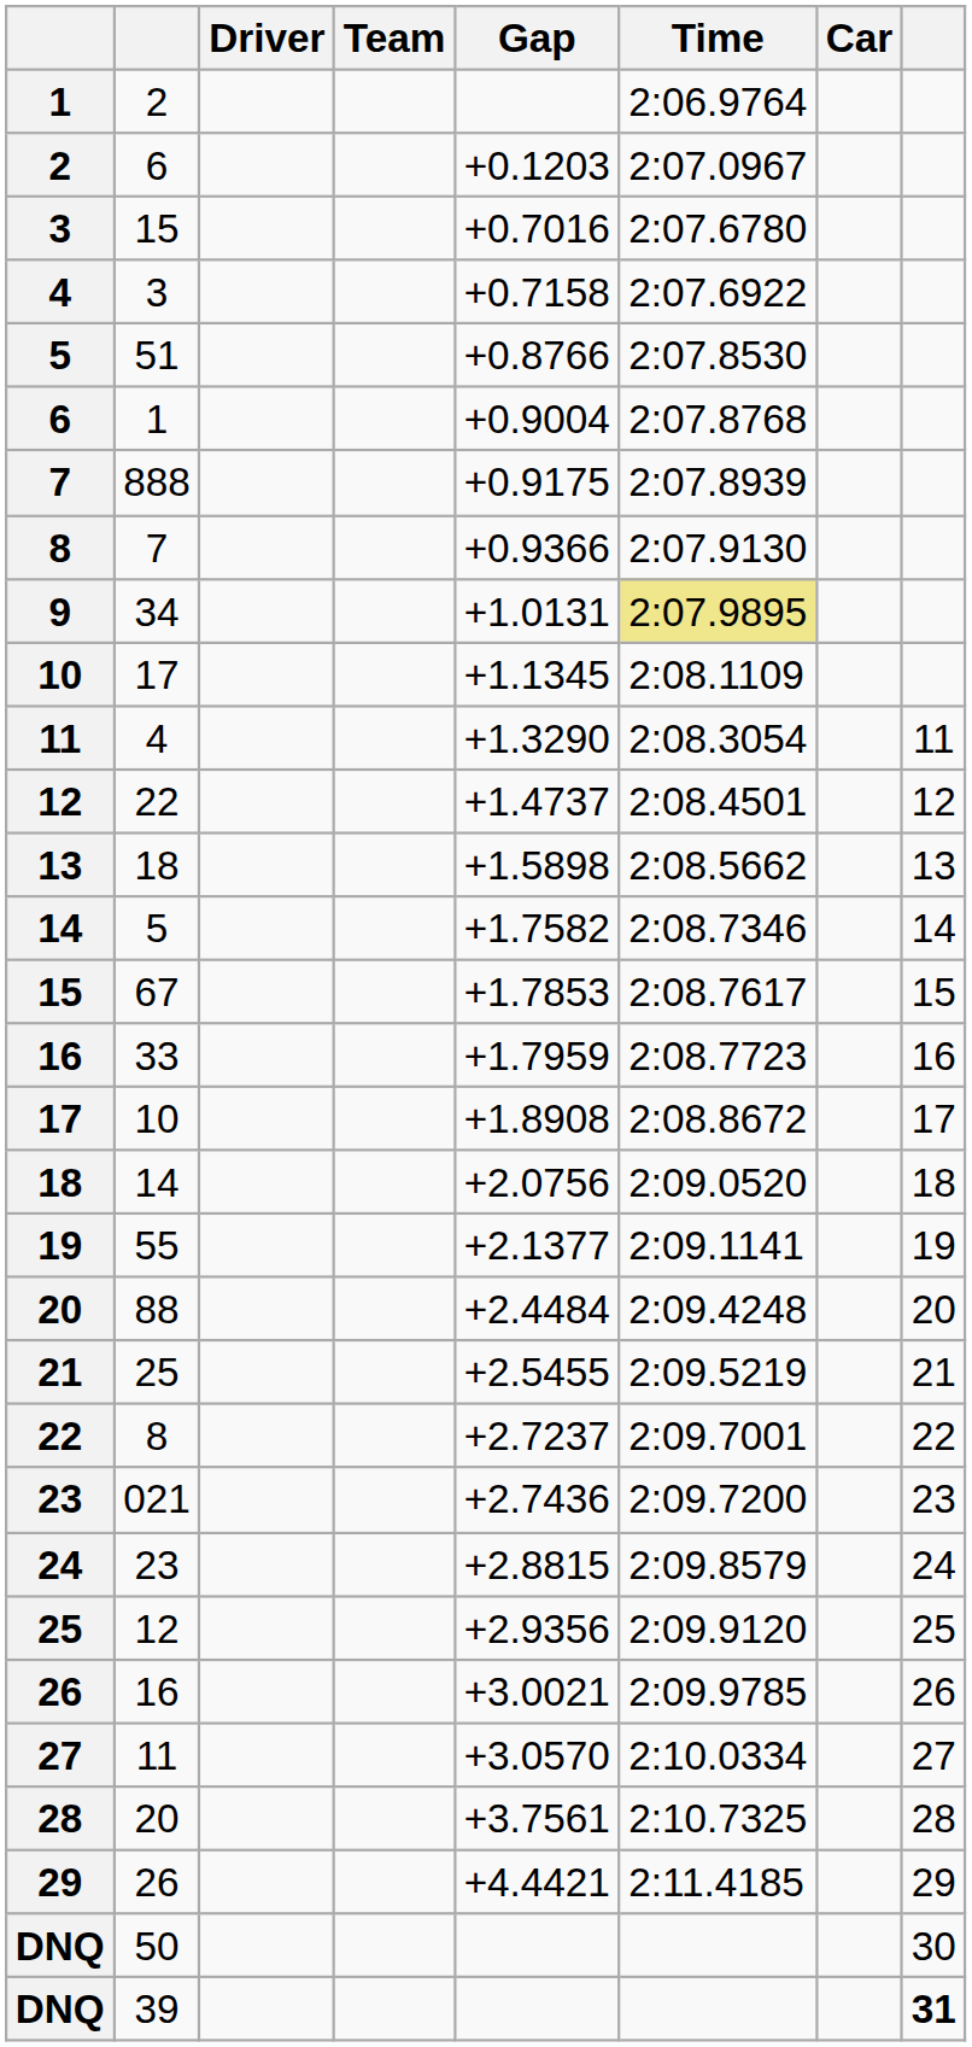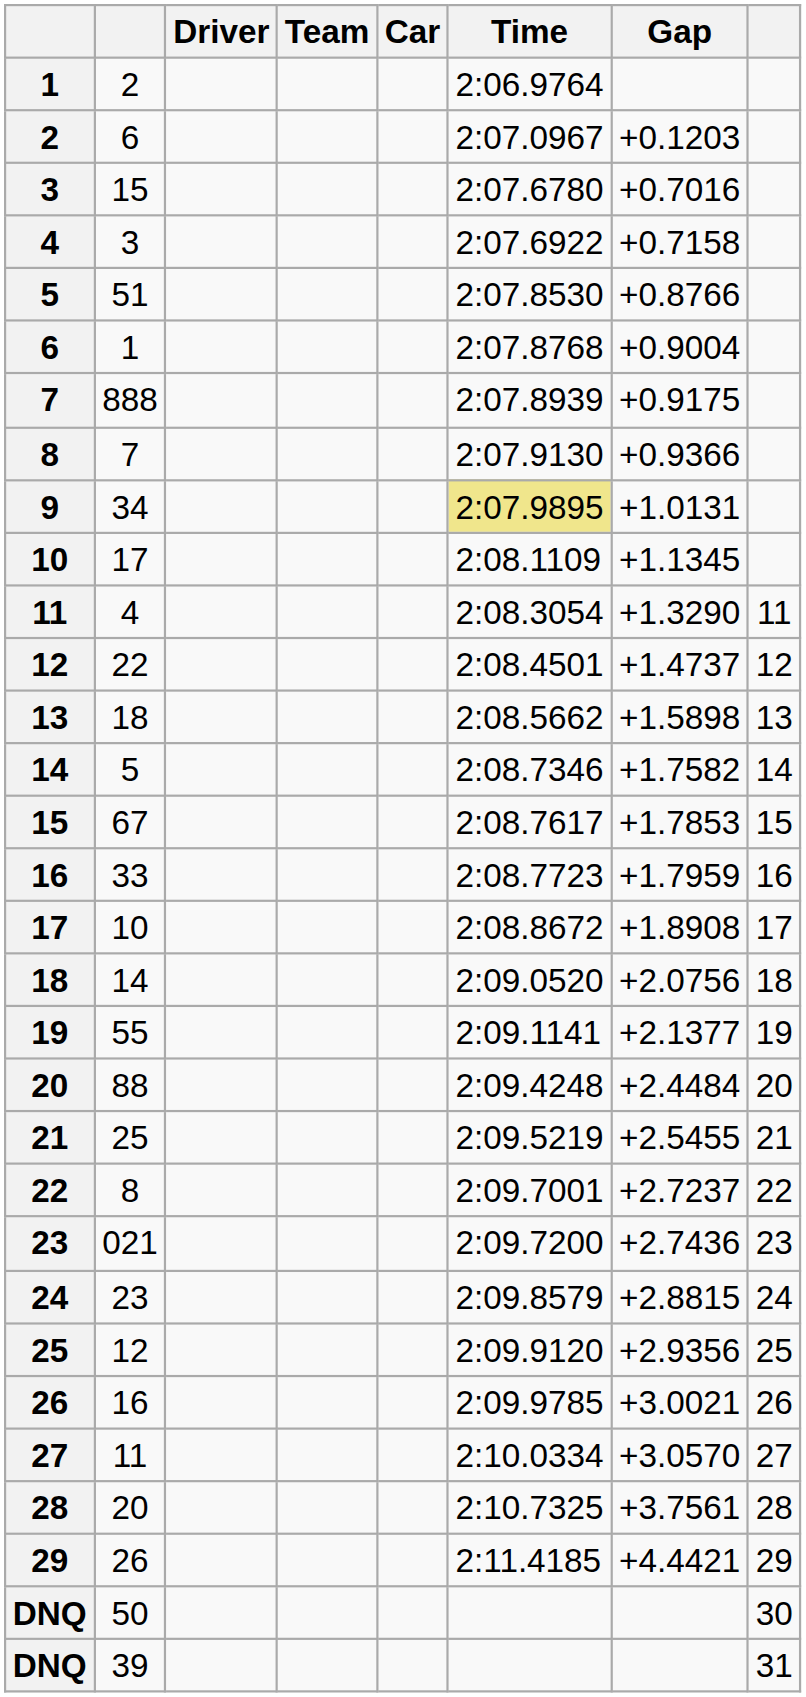columns swapped: Car <-> Gap
39 | column 8: bold -> normal
